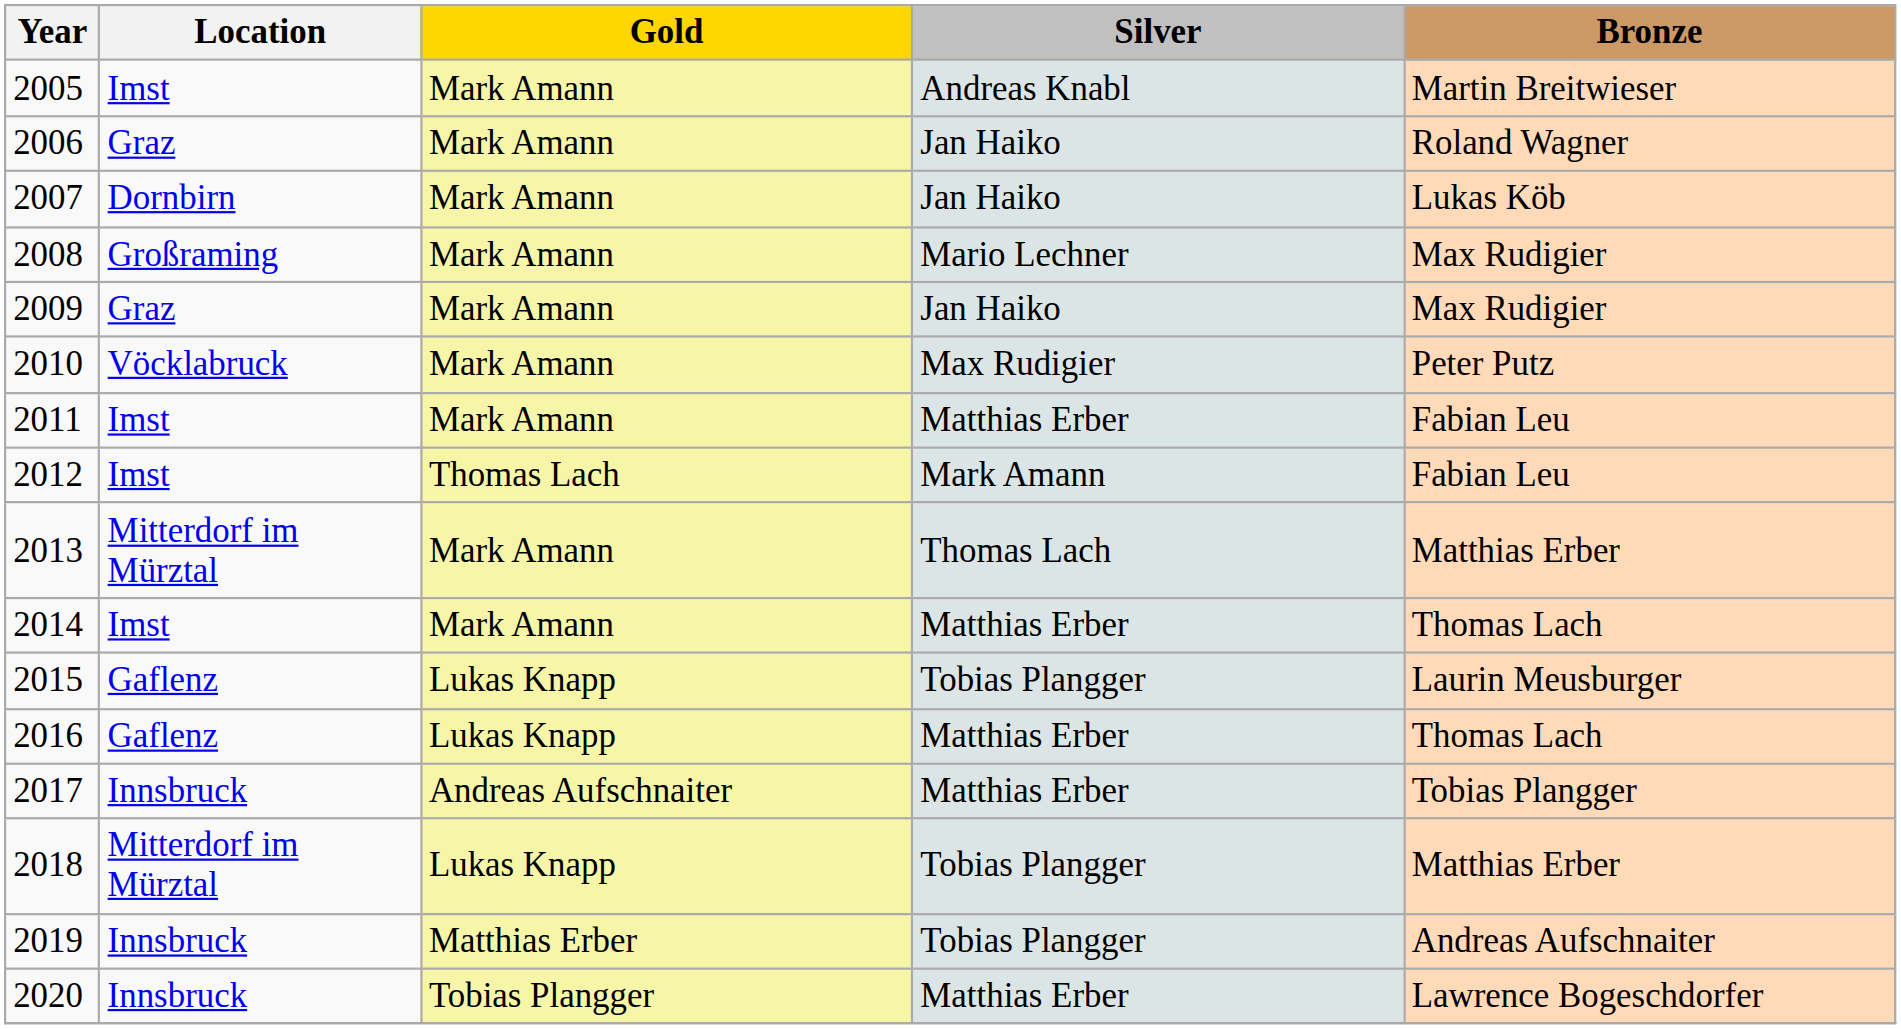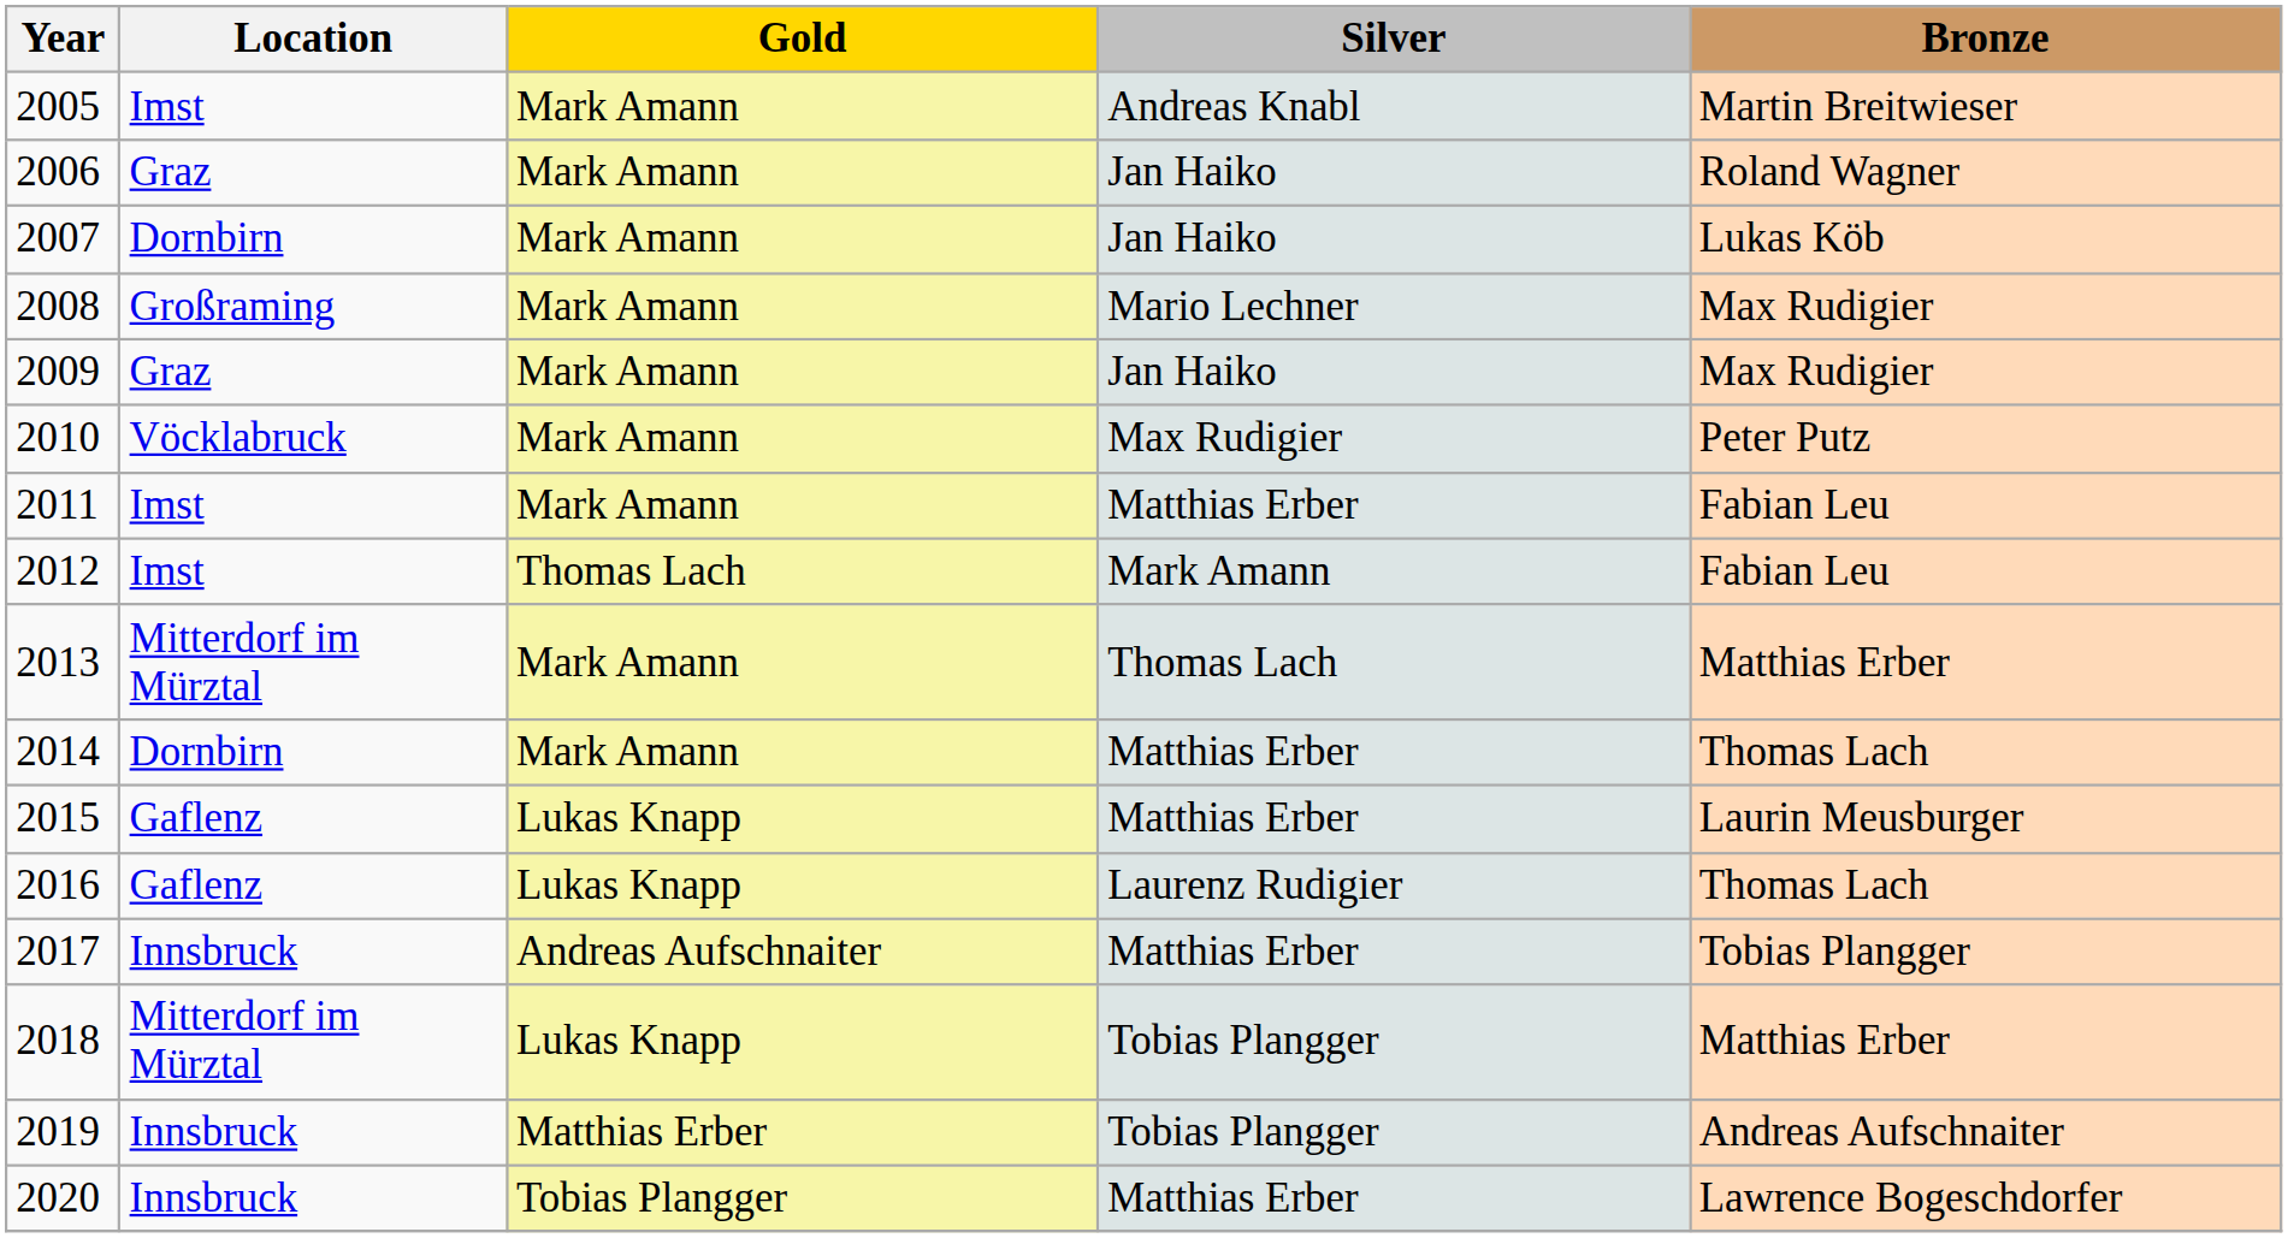2014 | Location: Imst -> Dornbirn
2015 | Silver: Tobias Plangger -> Matthias Erber
2016 | Silver: Matthias Erber -> Laurenz Rudigier
